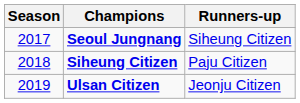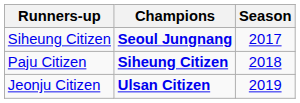columns swapped: Season <-> Runners-up
